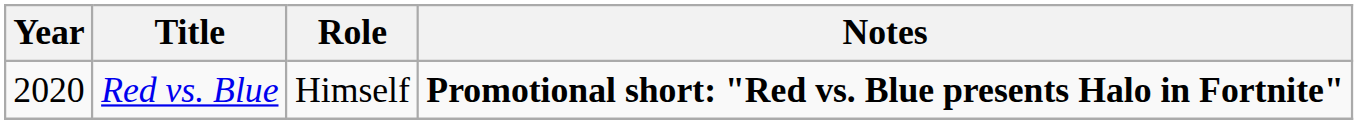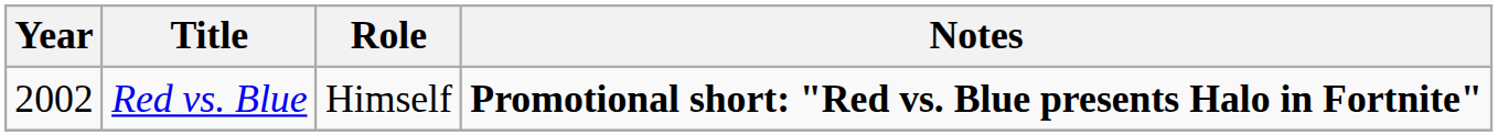Red vs. Blue | Year: 2020 -> 2002
